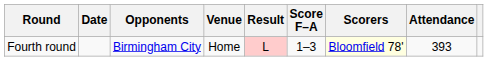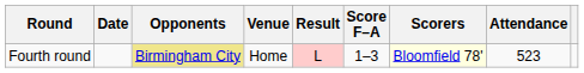Fourth round | Opponents: no background -> khaki background
Fourth round | Attendance: 393 -> 523
